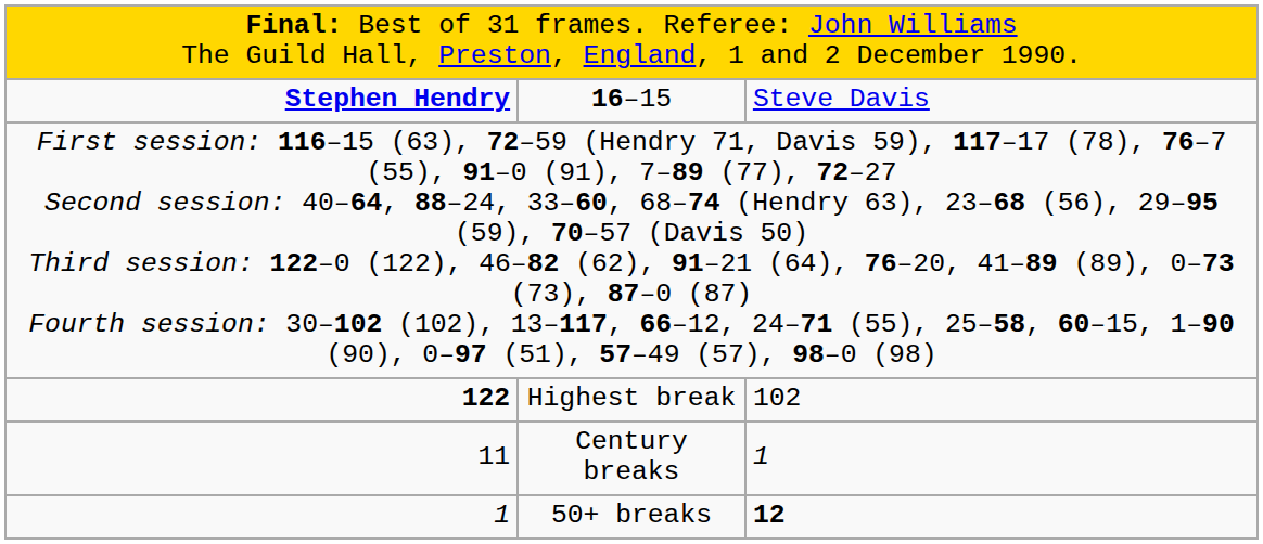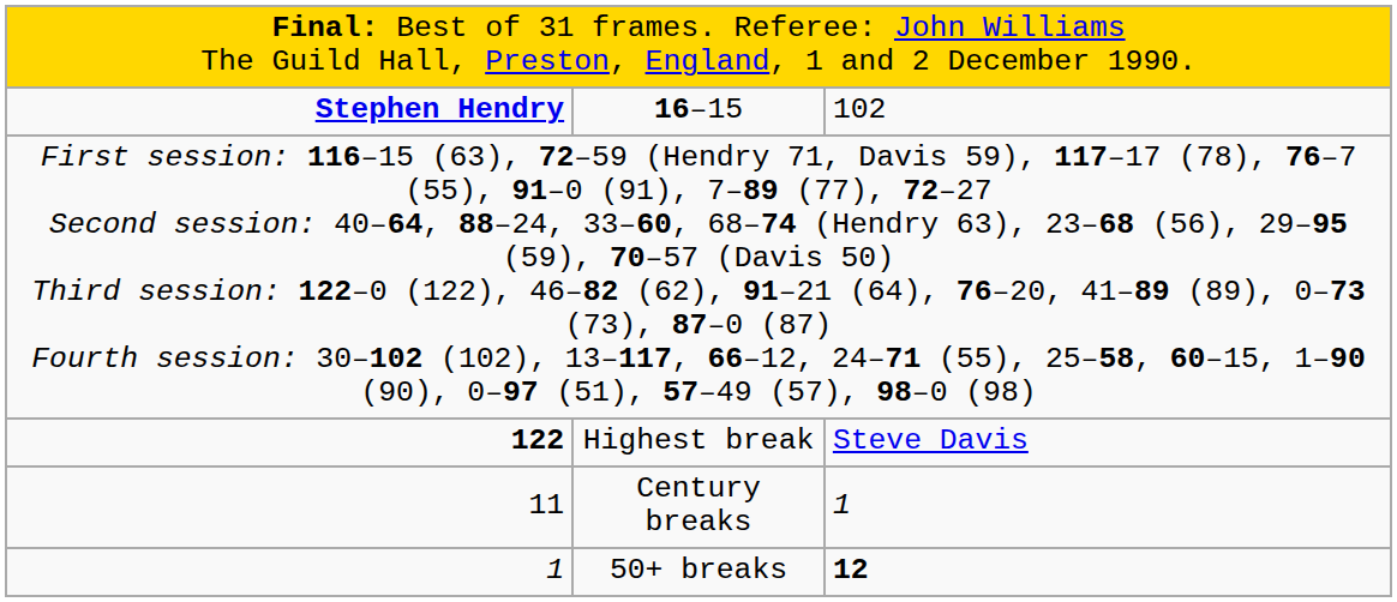16–15 | column 3: Steve Davis -> 102
Highest break | column 3: 102 -> Steve Davis
